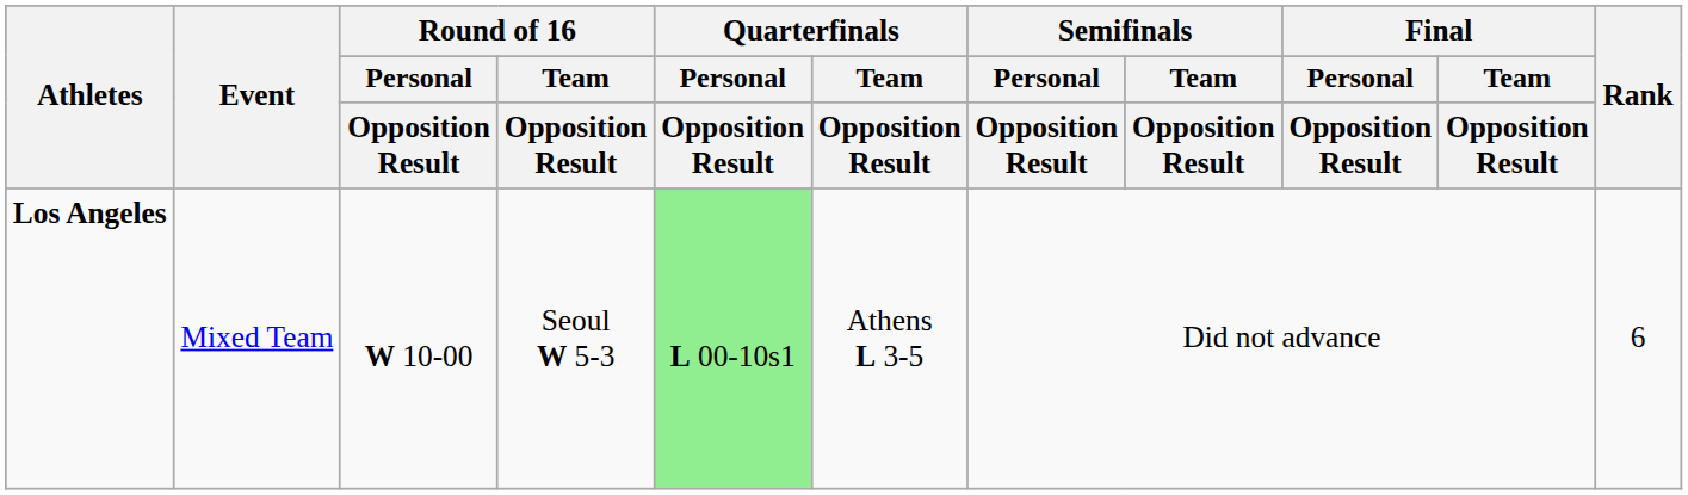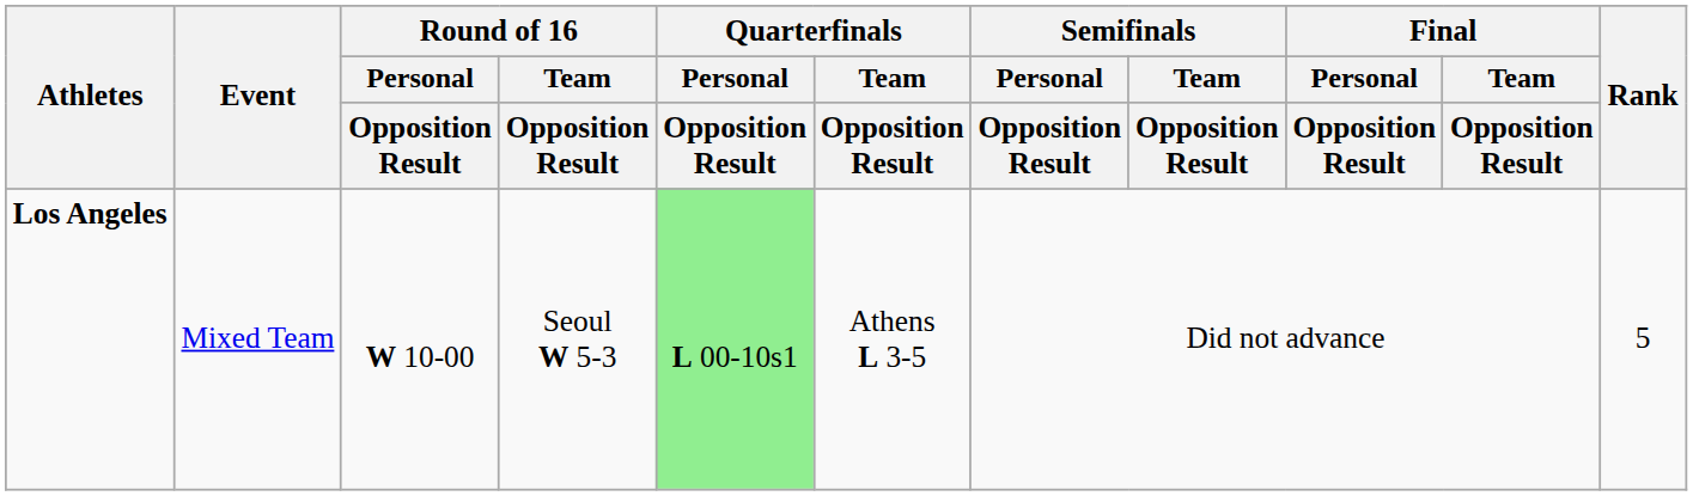Los Angeles | Rank: 6 -> 5
